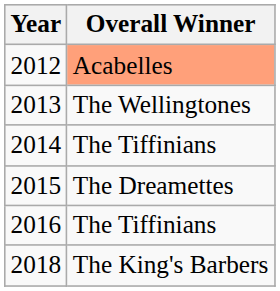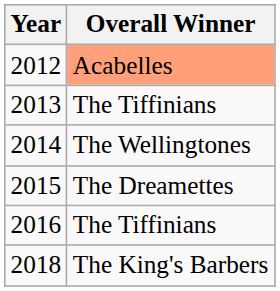2013 | Overall Winner: The Wellingtones -> The Tiffinians
2014 | Overall Winner: The Tiffinians -> The Wellingtones
